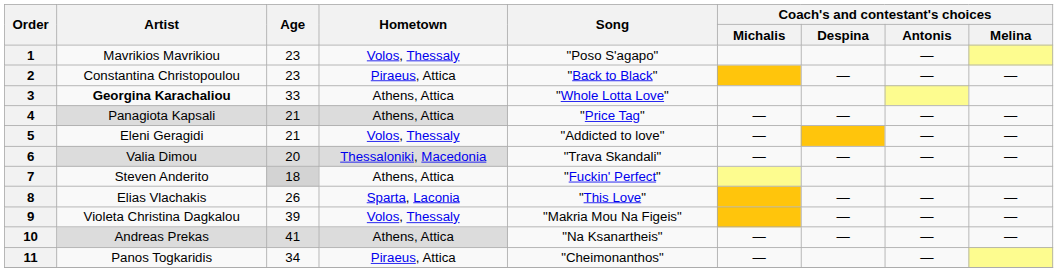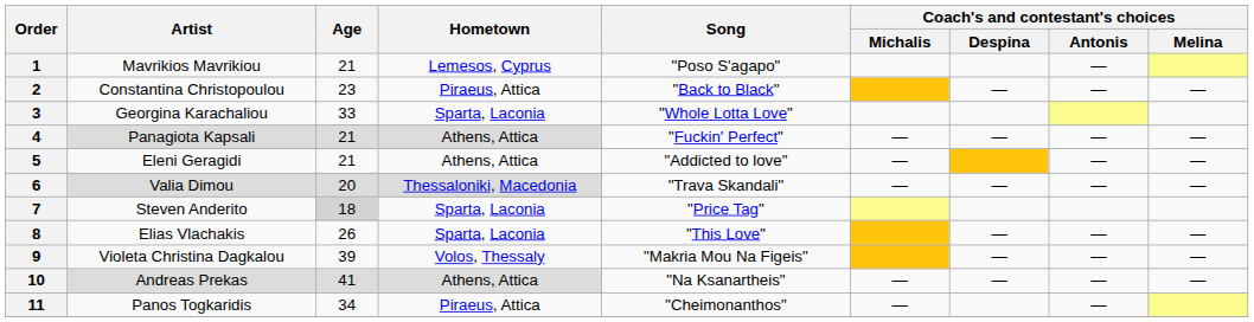1 | Age: 23 -> 21
1 | Hometown: Volos, Thessaly -> Lemesos, Cyprus
3 | Artist: bold -> normal
3 | Hometown: Athens, Attica -> Sparta, Laconia
4 | Song: "Price Tag" -> "Fuckin' Perfect"
5 | Hometown: Volos, Thessaly -> Athens, Attica
7 | Hometown: Athens, Attica -> Sparta, Laconia
7 | Song: "Fuckin' Perfect" -> "Price Tag"
